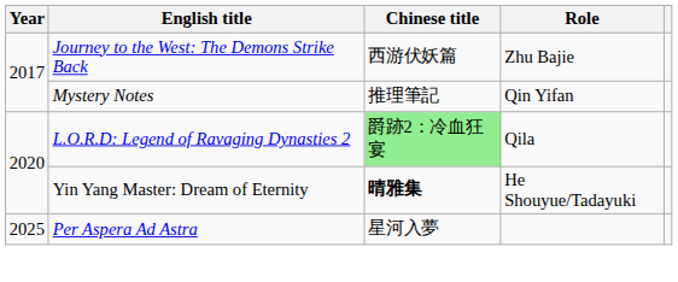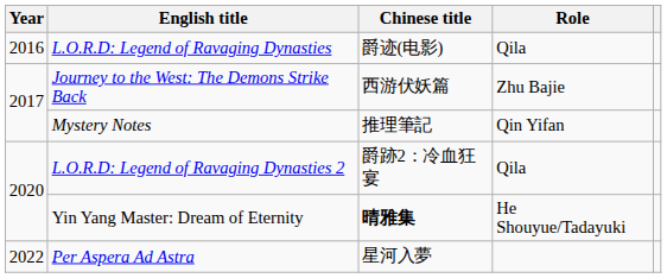+ row: 2016 | L.O.R.D: Legend of Ravaging Dynasties | 爵迹(电影) | Qila
L.O.R.D: Legend of Ravaging Dynasties 2 | Chinese title: lightgreen background -> no background
Per Aspera Ad Astra | Year: 2025 -> 2022
